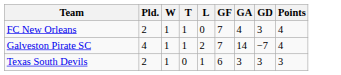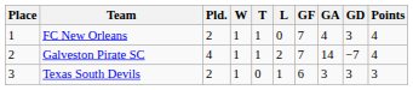+ column: Place | 1 | 2 | 3
